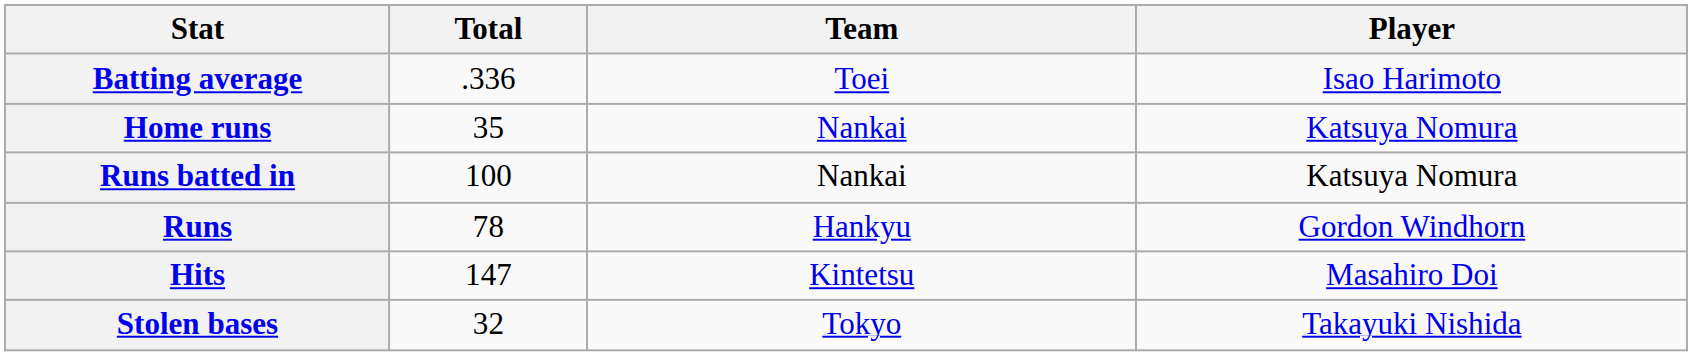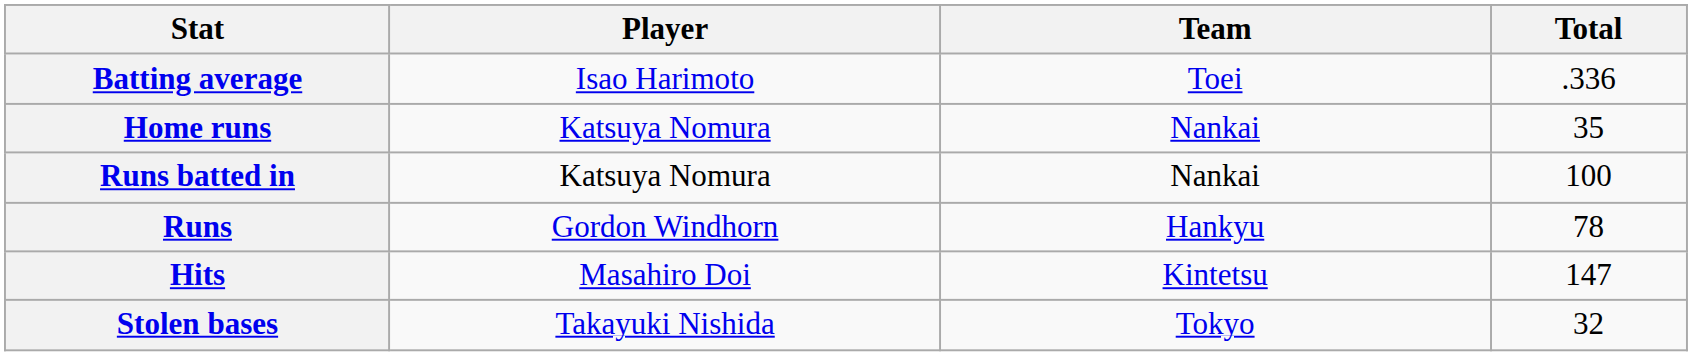columns swapped: Player <-> Total
